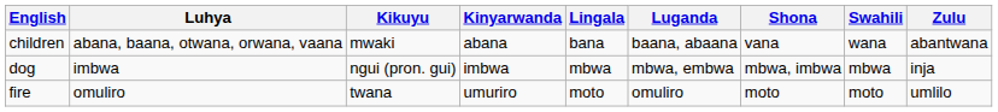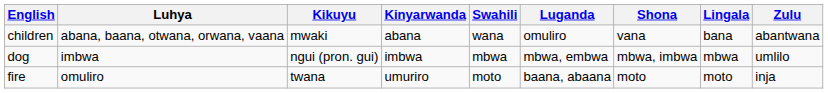columns swapped: Lingala <-> Swahili
children | Luganda: baana, abaana -> omuliro
dog | Zulu: inja -> umlilo
fire | Luganda: omuliro -> baana, abaana
fire | Zulu: umlilo -> inja
